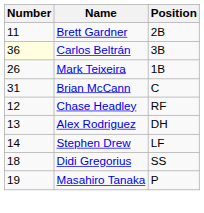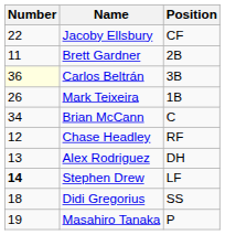+ row: 22 | Jacoby Ellsbury | CF
Brian McCann | Number: 31 -> 34
Stephen Drew | Number: normal -> bold
